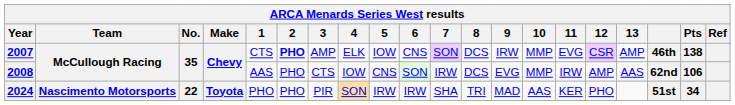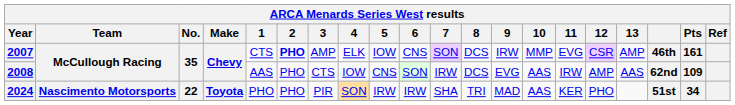2007 | Pts: 138 -> 161
2008 | 10: MMP -> AAS
2008 | Pts: 106 -> 109
